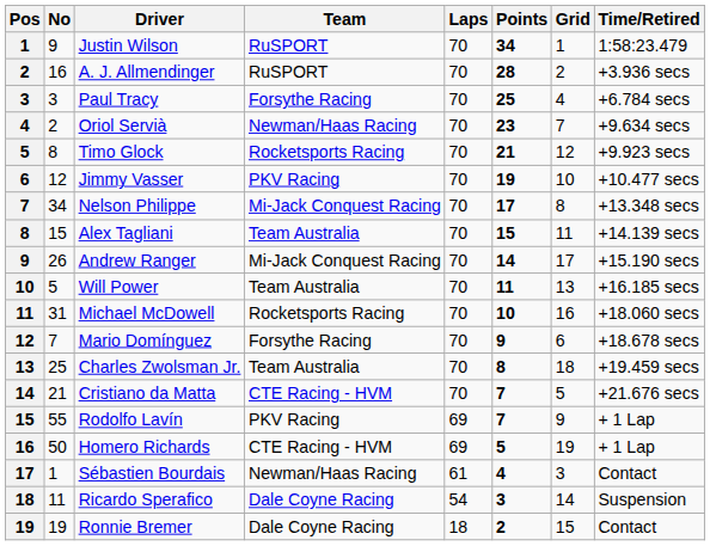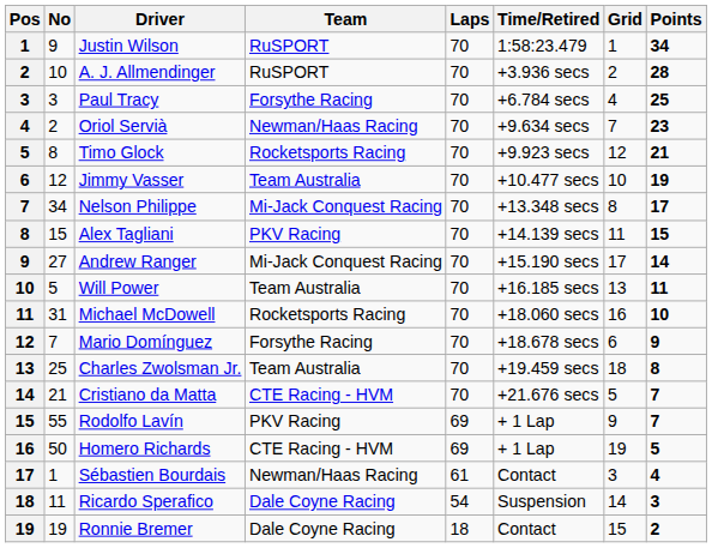columns swapped: Time/Retired <-> Points
A. J. Allmendinger | No: 16 -> 10
Jimmy Vasser | Team: PKV Racing -> Team Australia
Alex Tagliani | Team: Team Australia -> PKV Racing
Andrew Ranger | No: 26 -> 27
